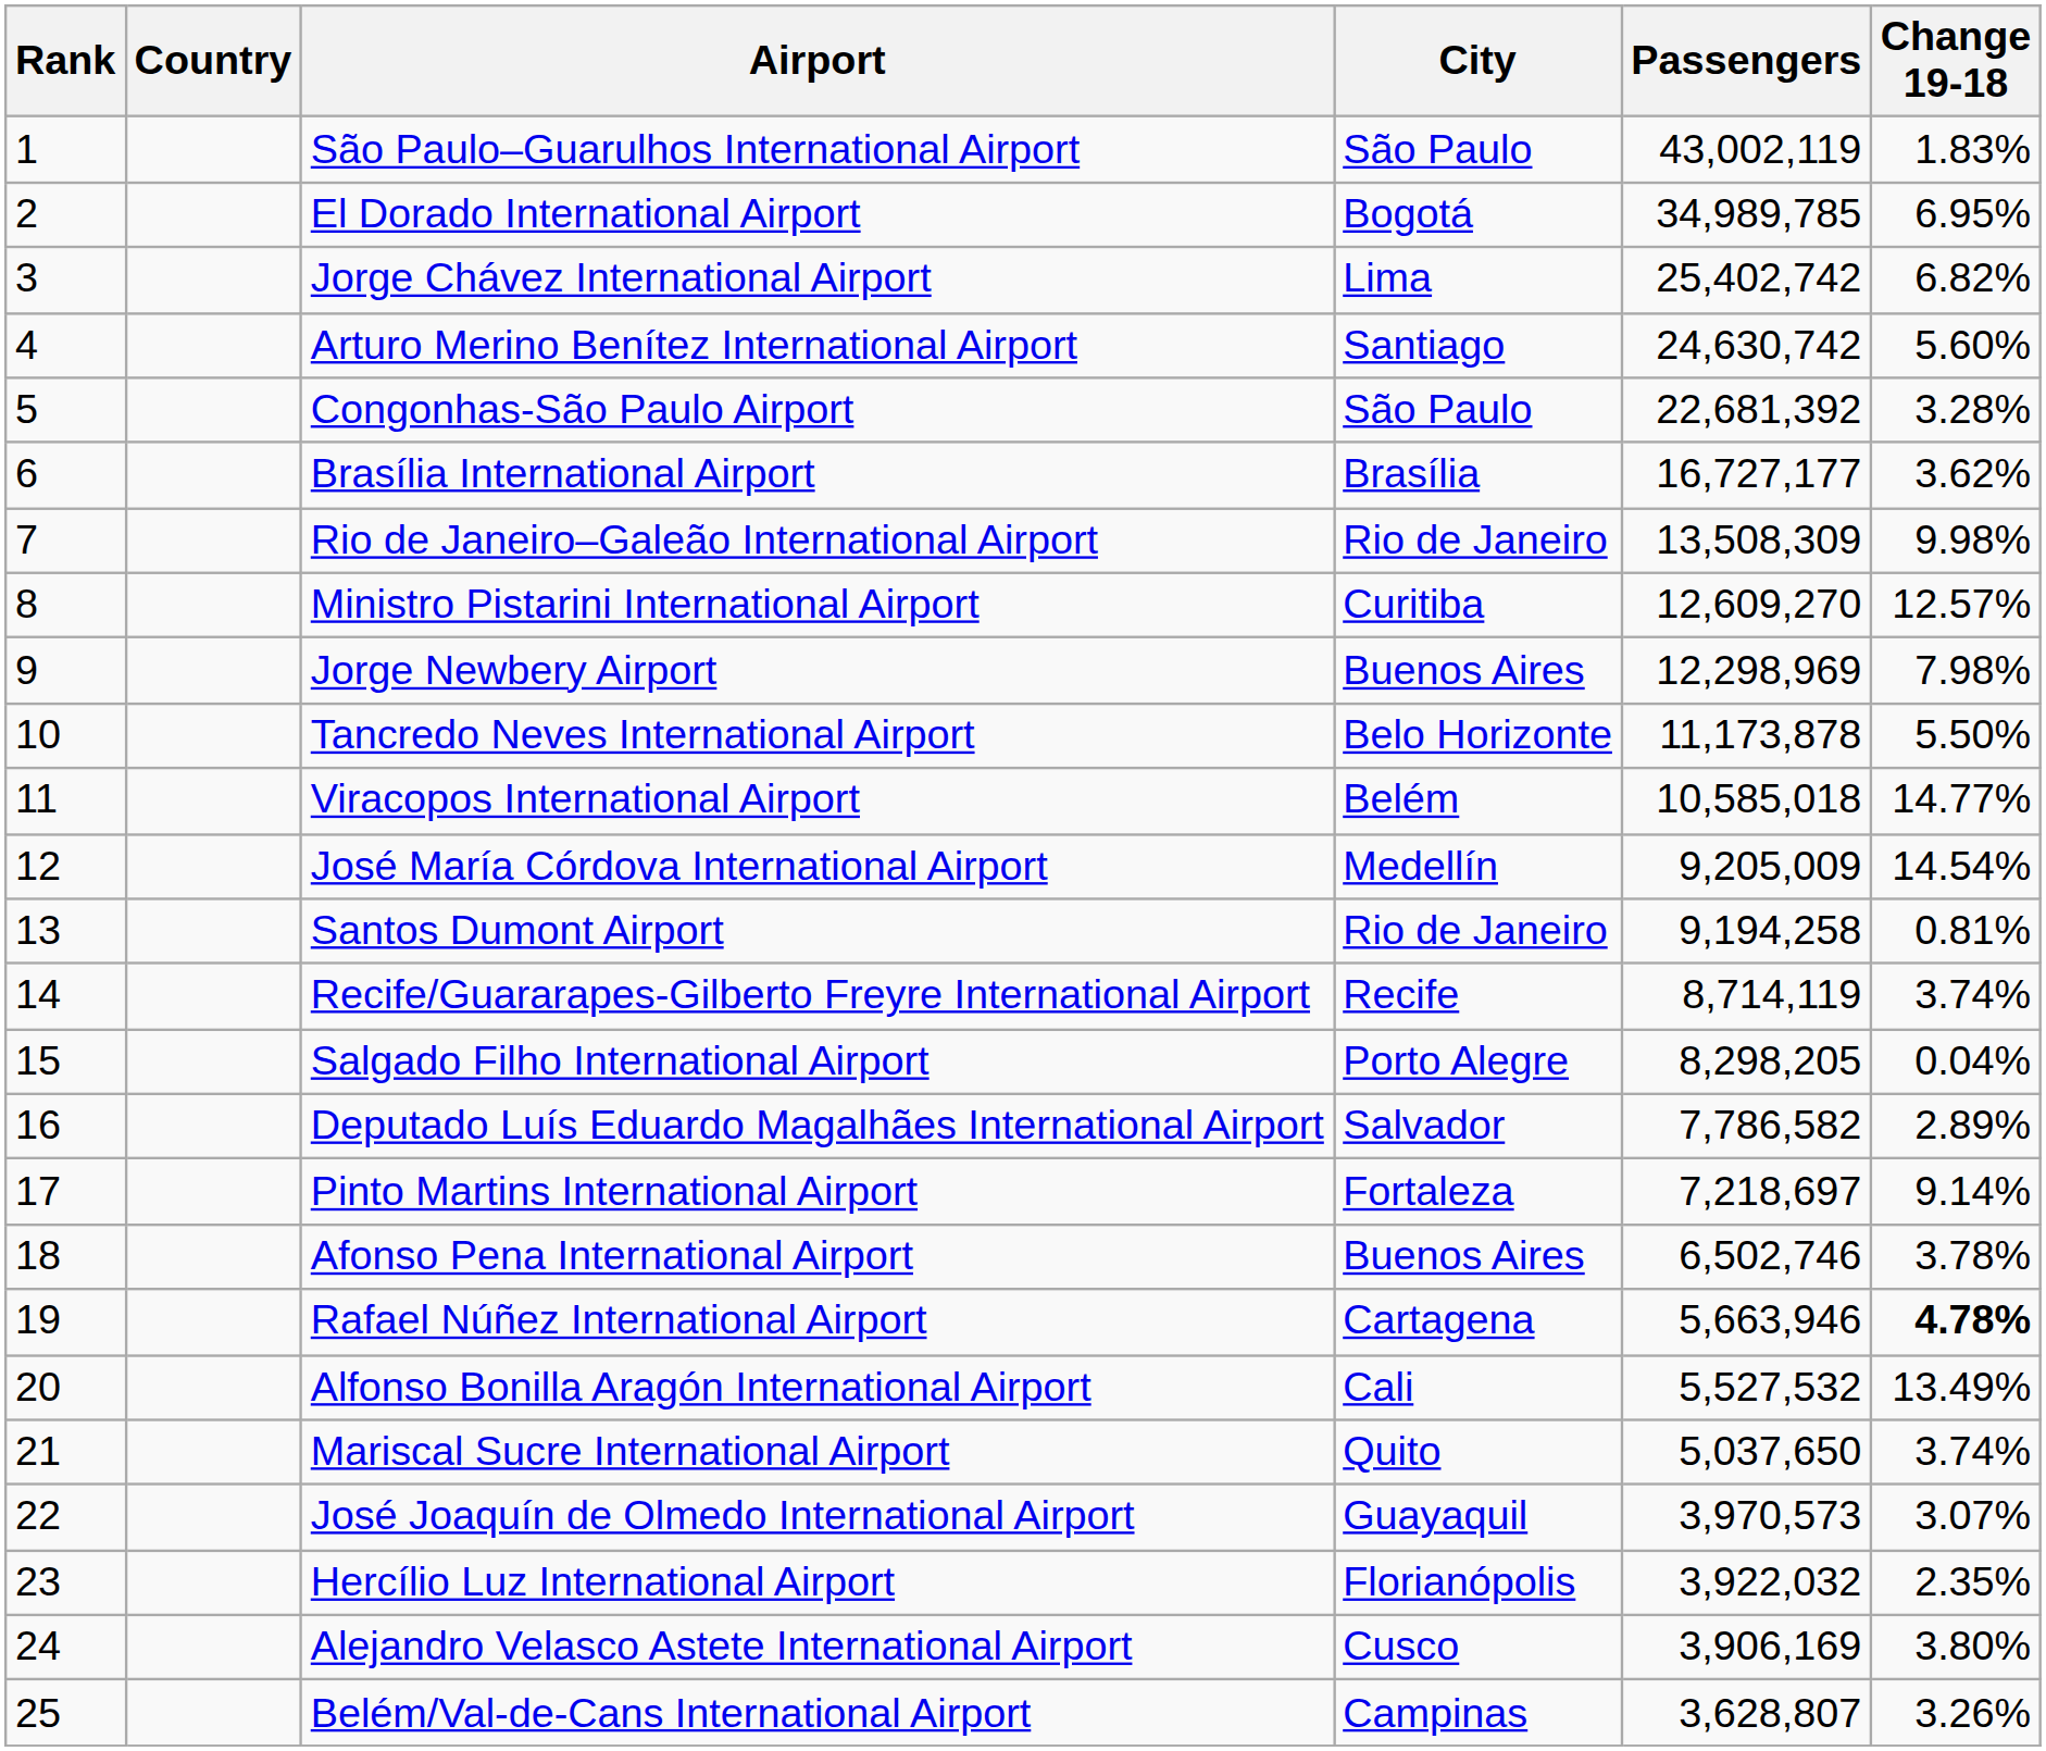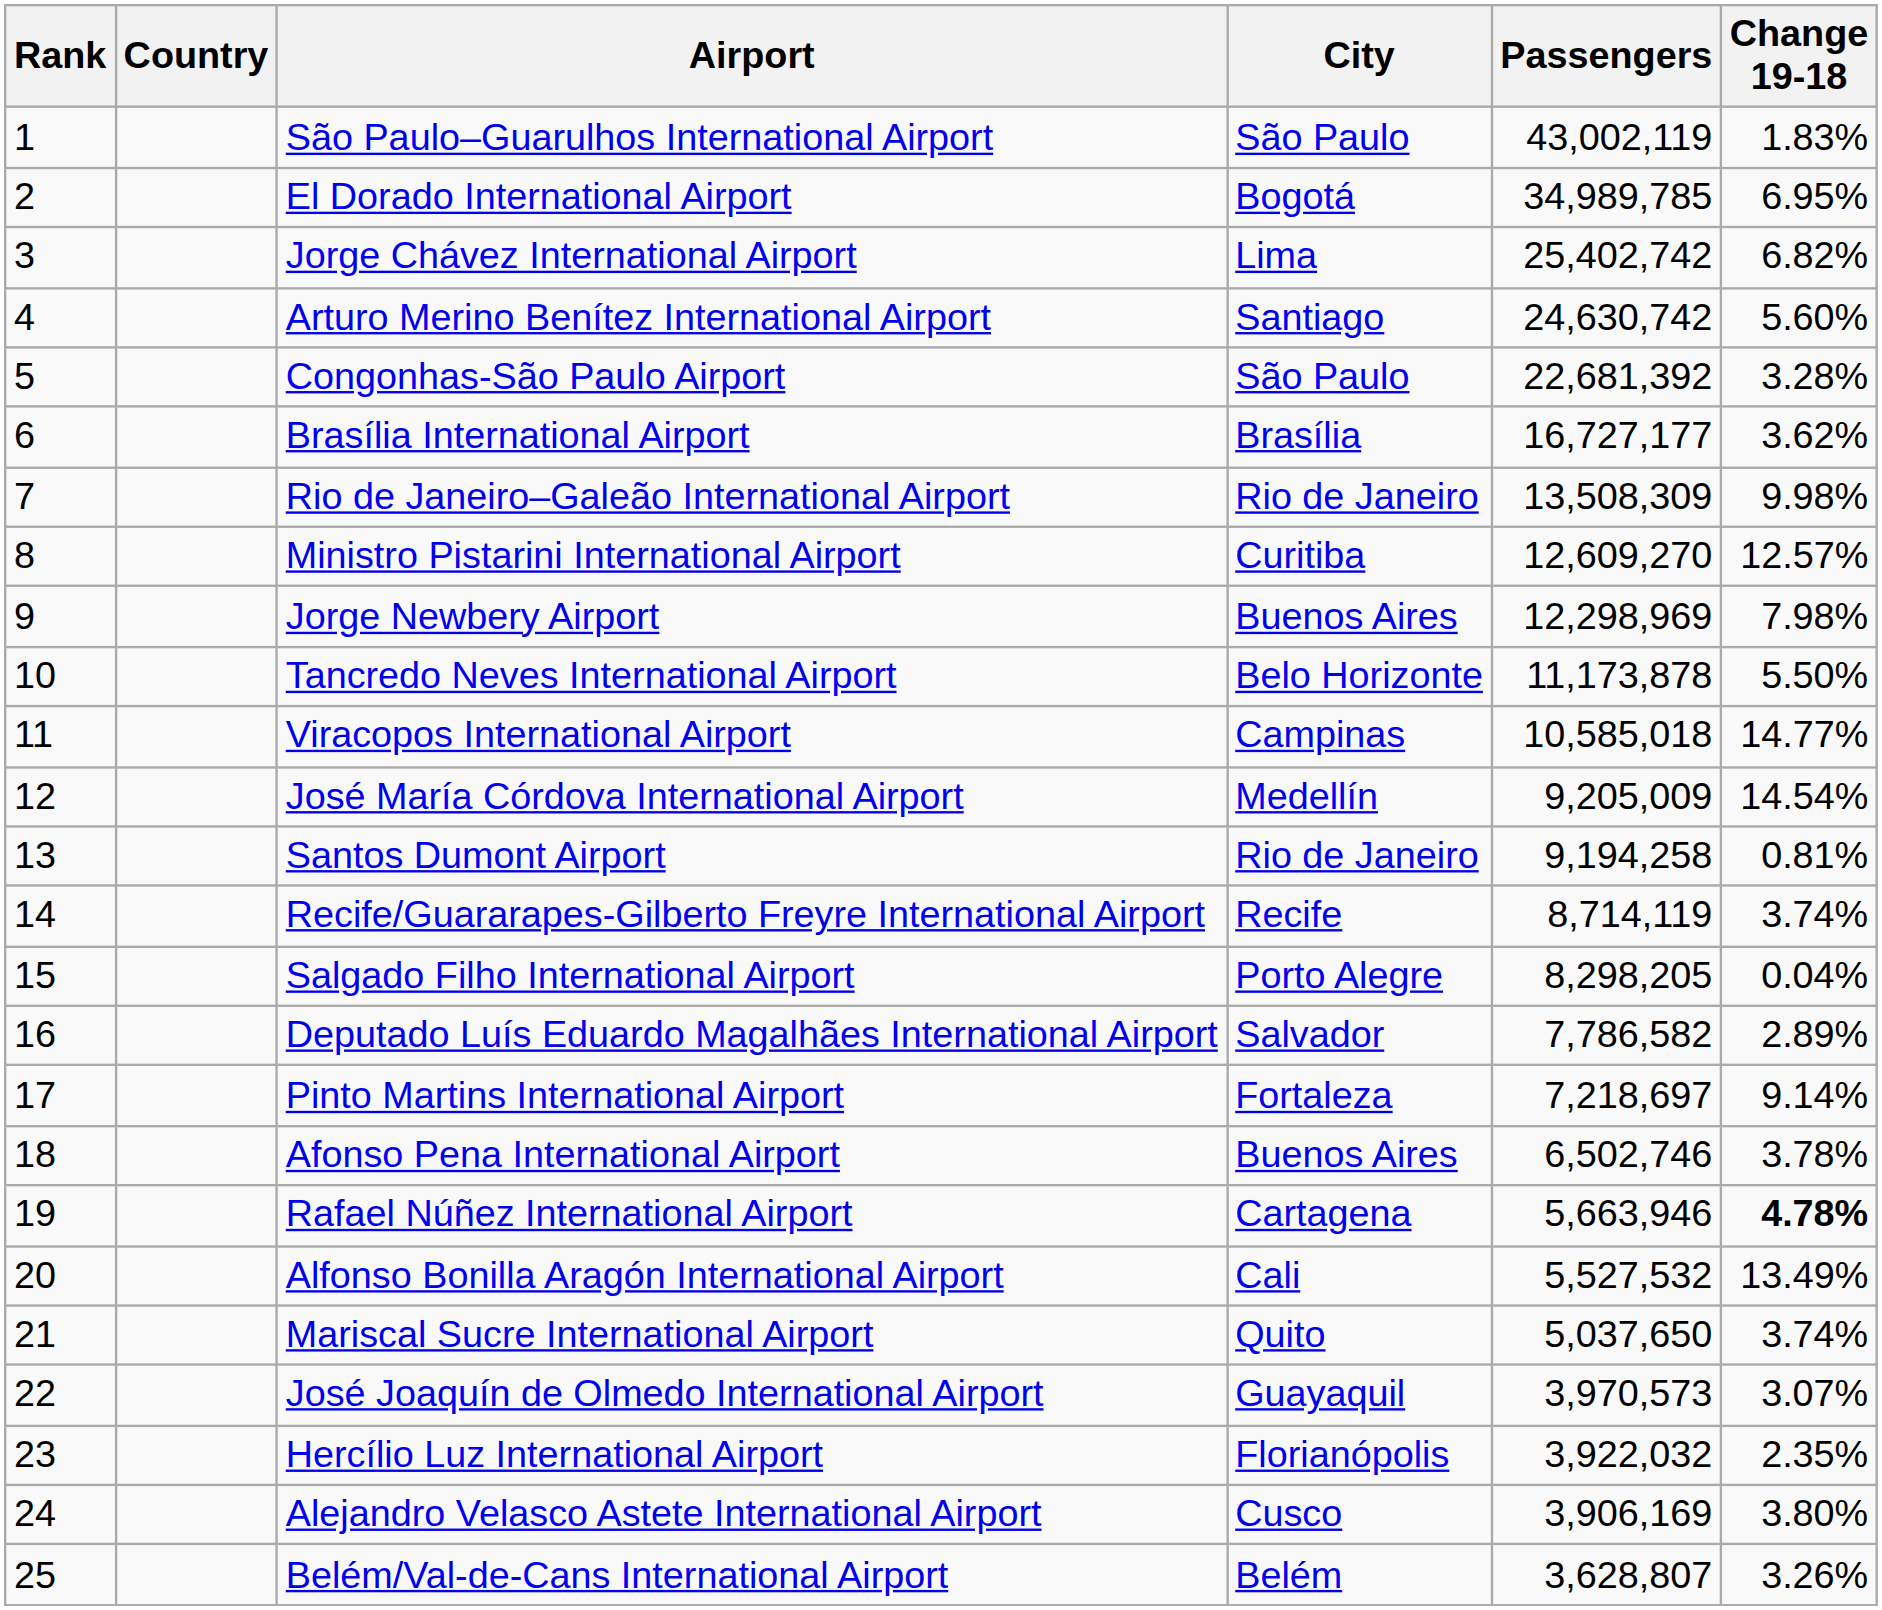Viracopos International Airport | City: Belém -> Campinas
Belém/Val-de-Cans International Airport | City: Campinas -> Belém
